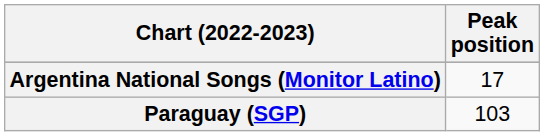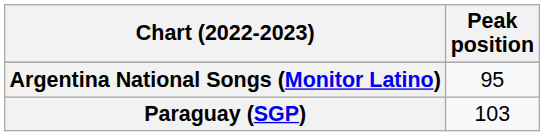Argentina National Songs (Monitor Latino) | Peak position: 17 -> 95
